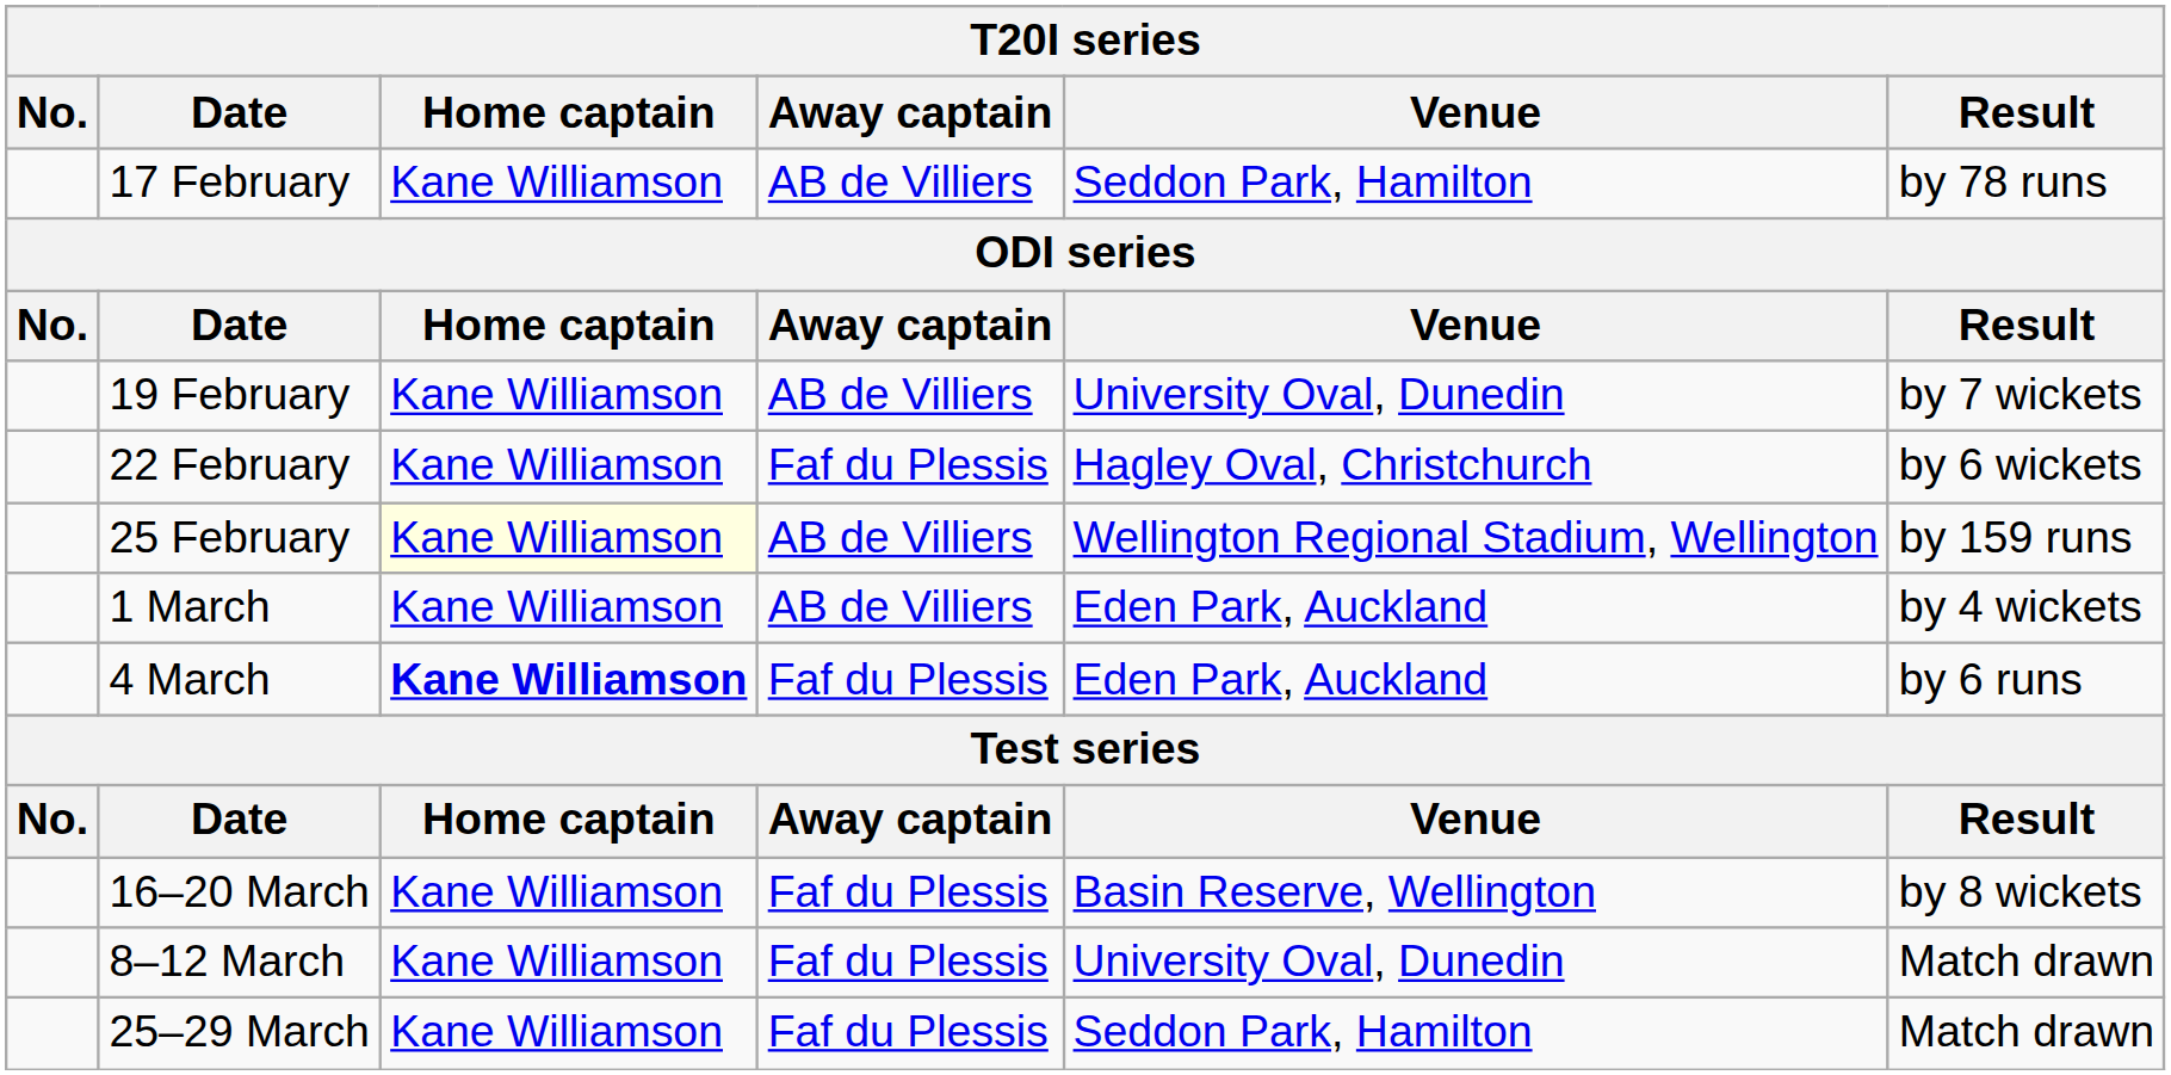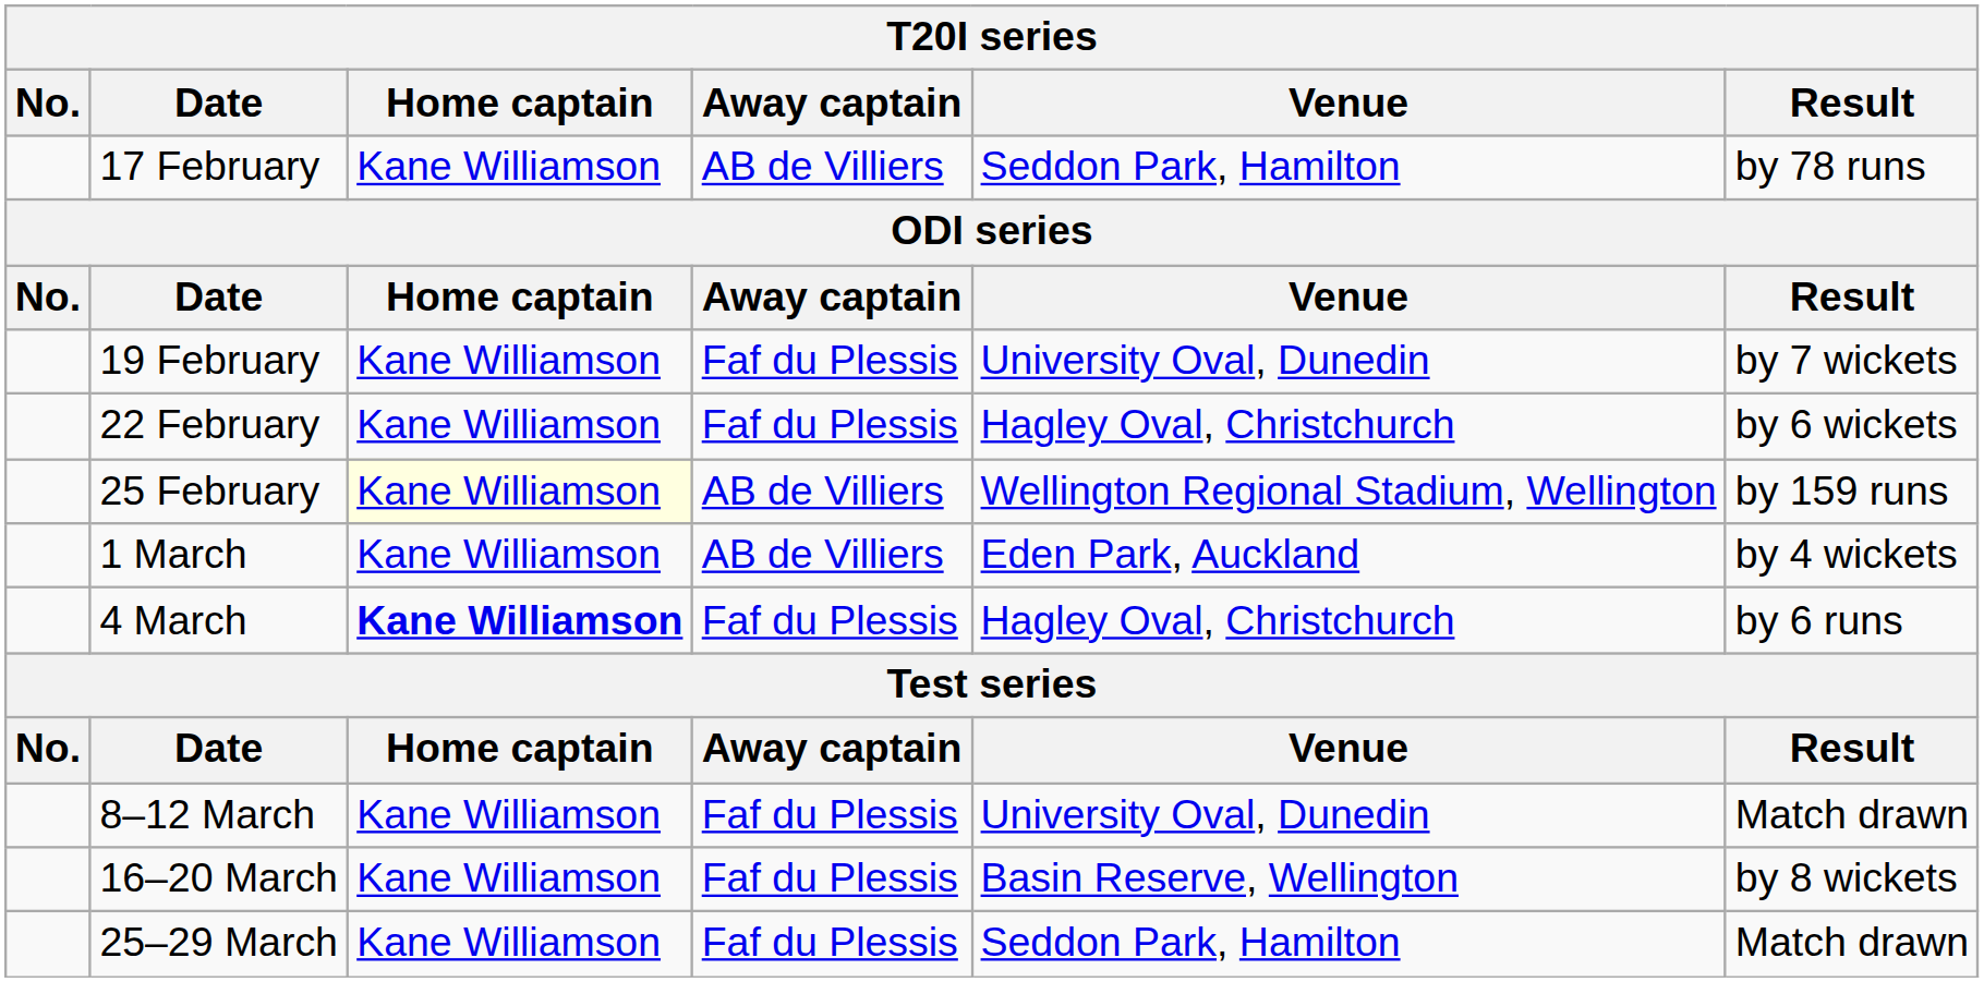19 February | Away captain: AB de Villiers -> Faf du Plessis
4 March | Venue: Eden Park, Auckland -> Hagley Oval, Christchurch
rows swapped: 8–12 March <-> 16–20 March
